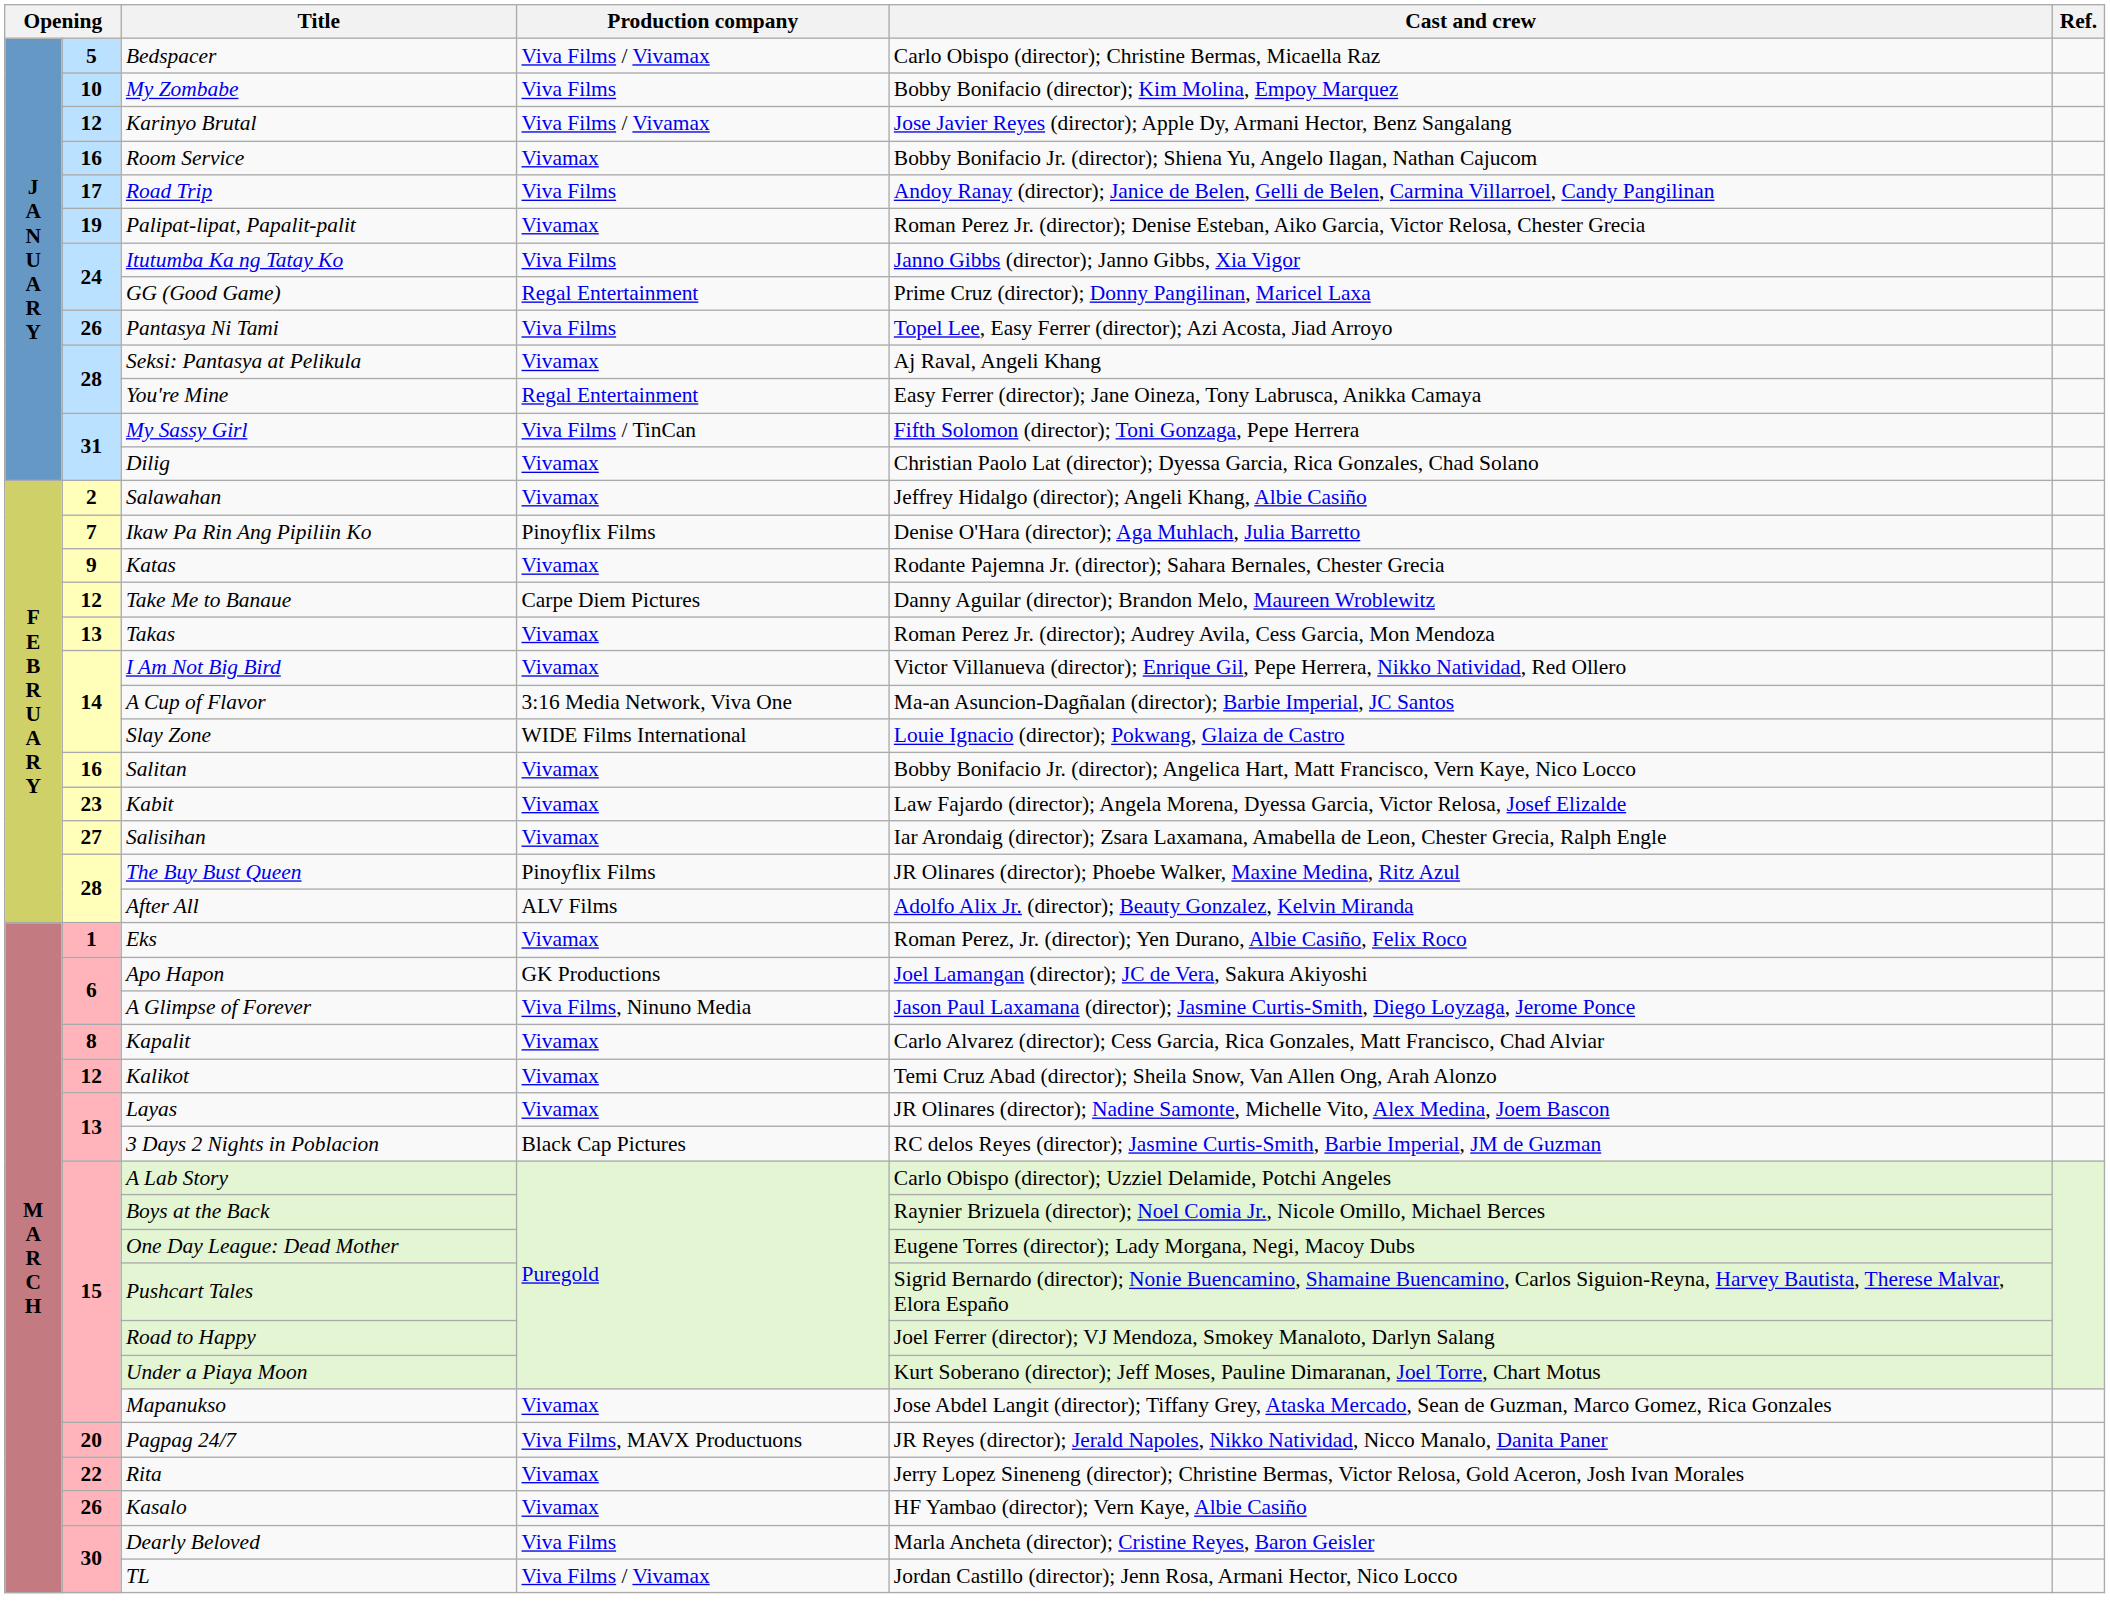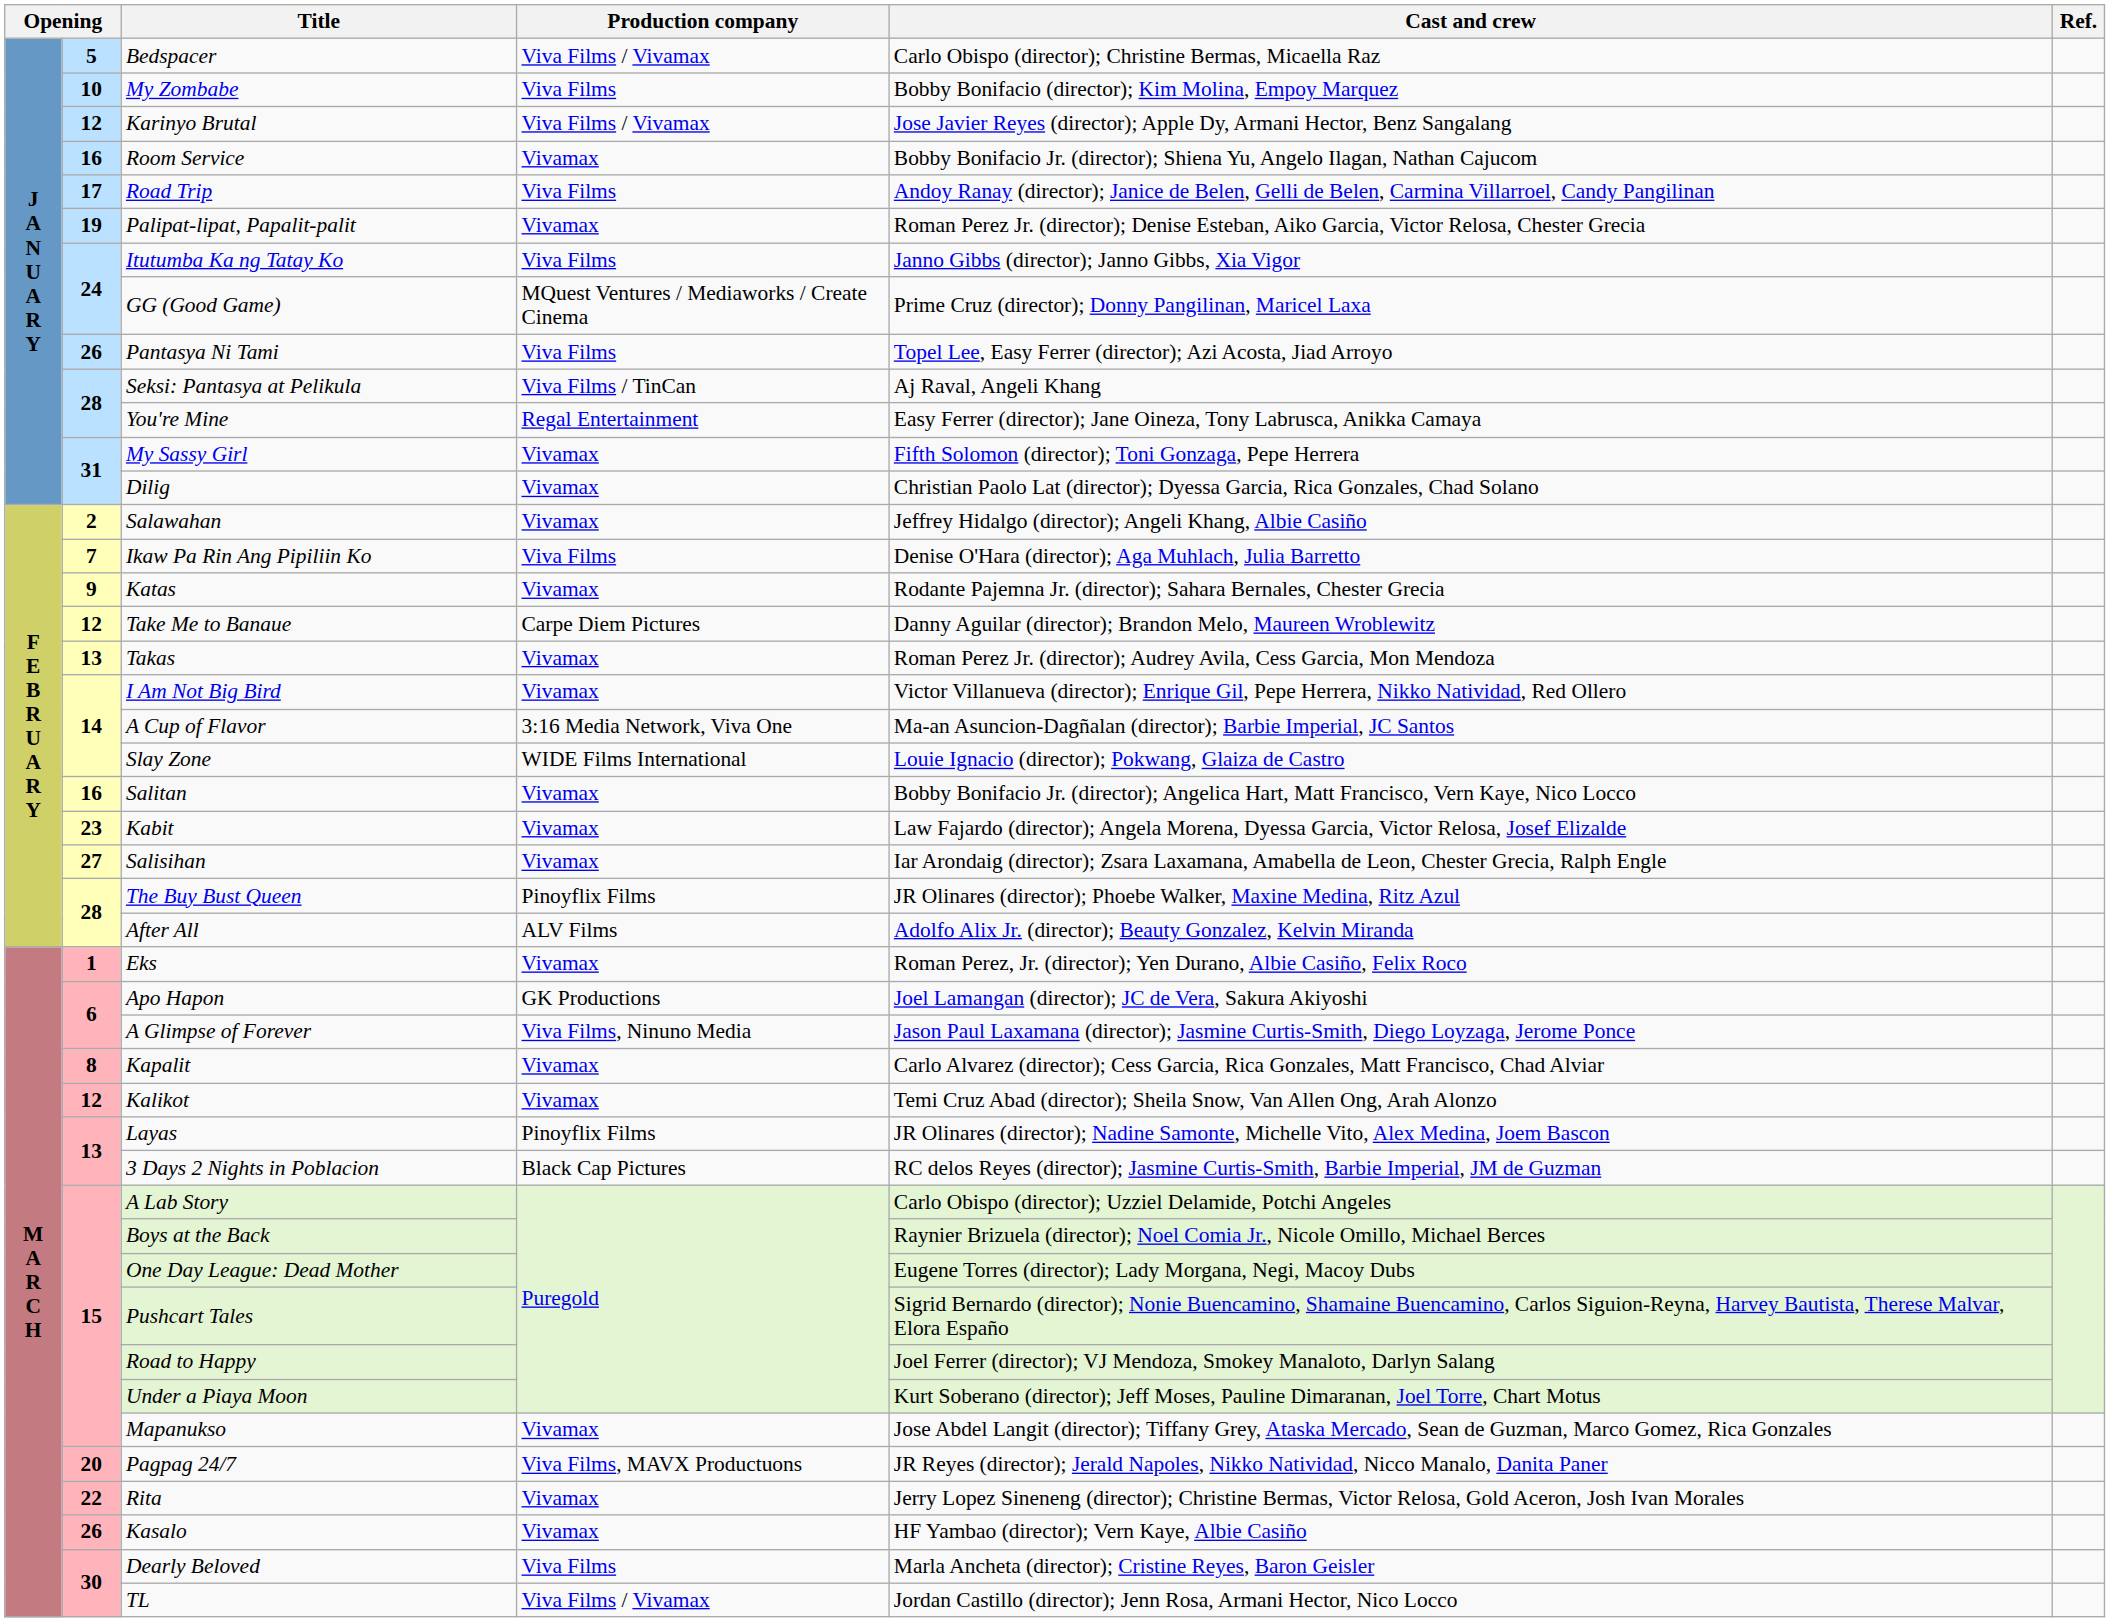GG (Good Game) | Production company: Regal Entertainment -> MQuest Ventures / Mediaworks / Create Cinema
Seksi: Pantasya at Pelikula | Production company: Vivamax -> Viva Films / TinCan
My Sassy Girl | Production company: Viva Films / TinCan -> Vivamax
Ikaw Pa Rin Ang Pipiliin Ko | Production company: Pinoyflix Films -> Viva Films
Layas | Production company: Vivamax -> Pinoyflix Films
